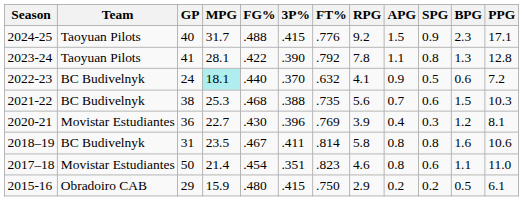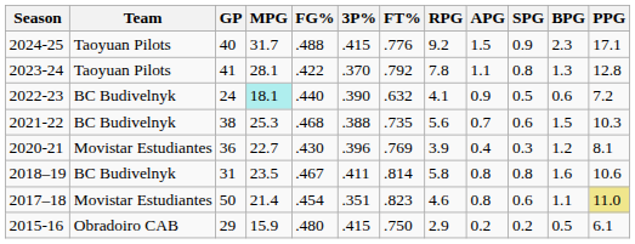2023-24 | 3P%: .390 -> .370
2022-23 | 3P%: .370 -> .390
2017–18 | PPG: no background -> khaki background
